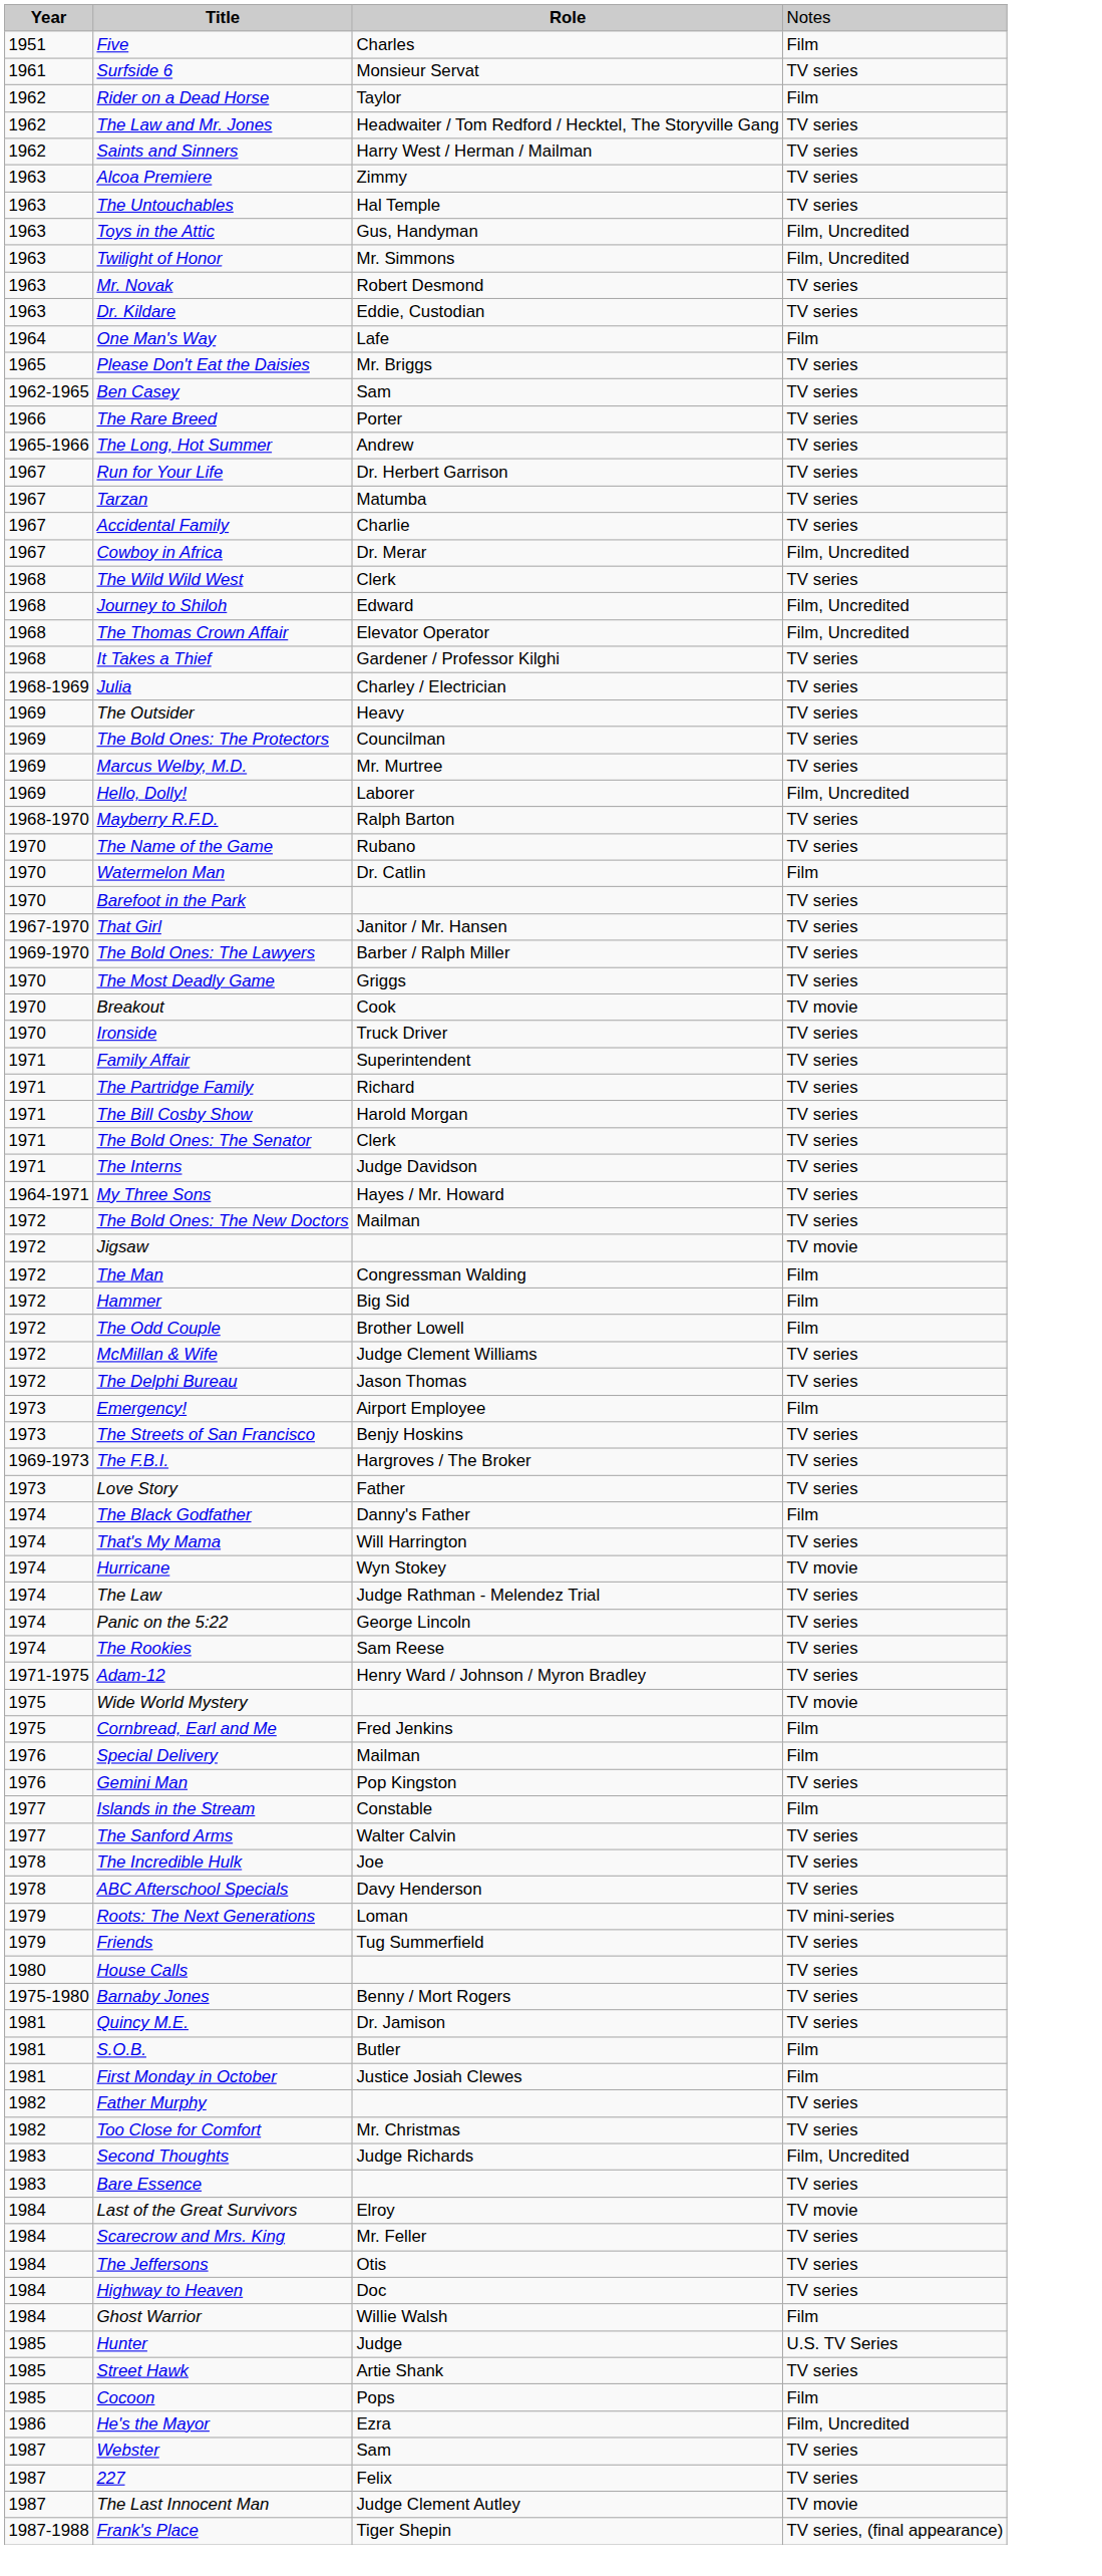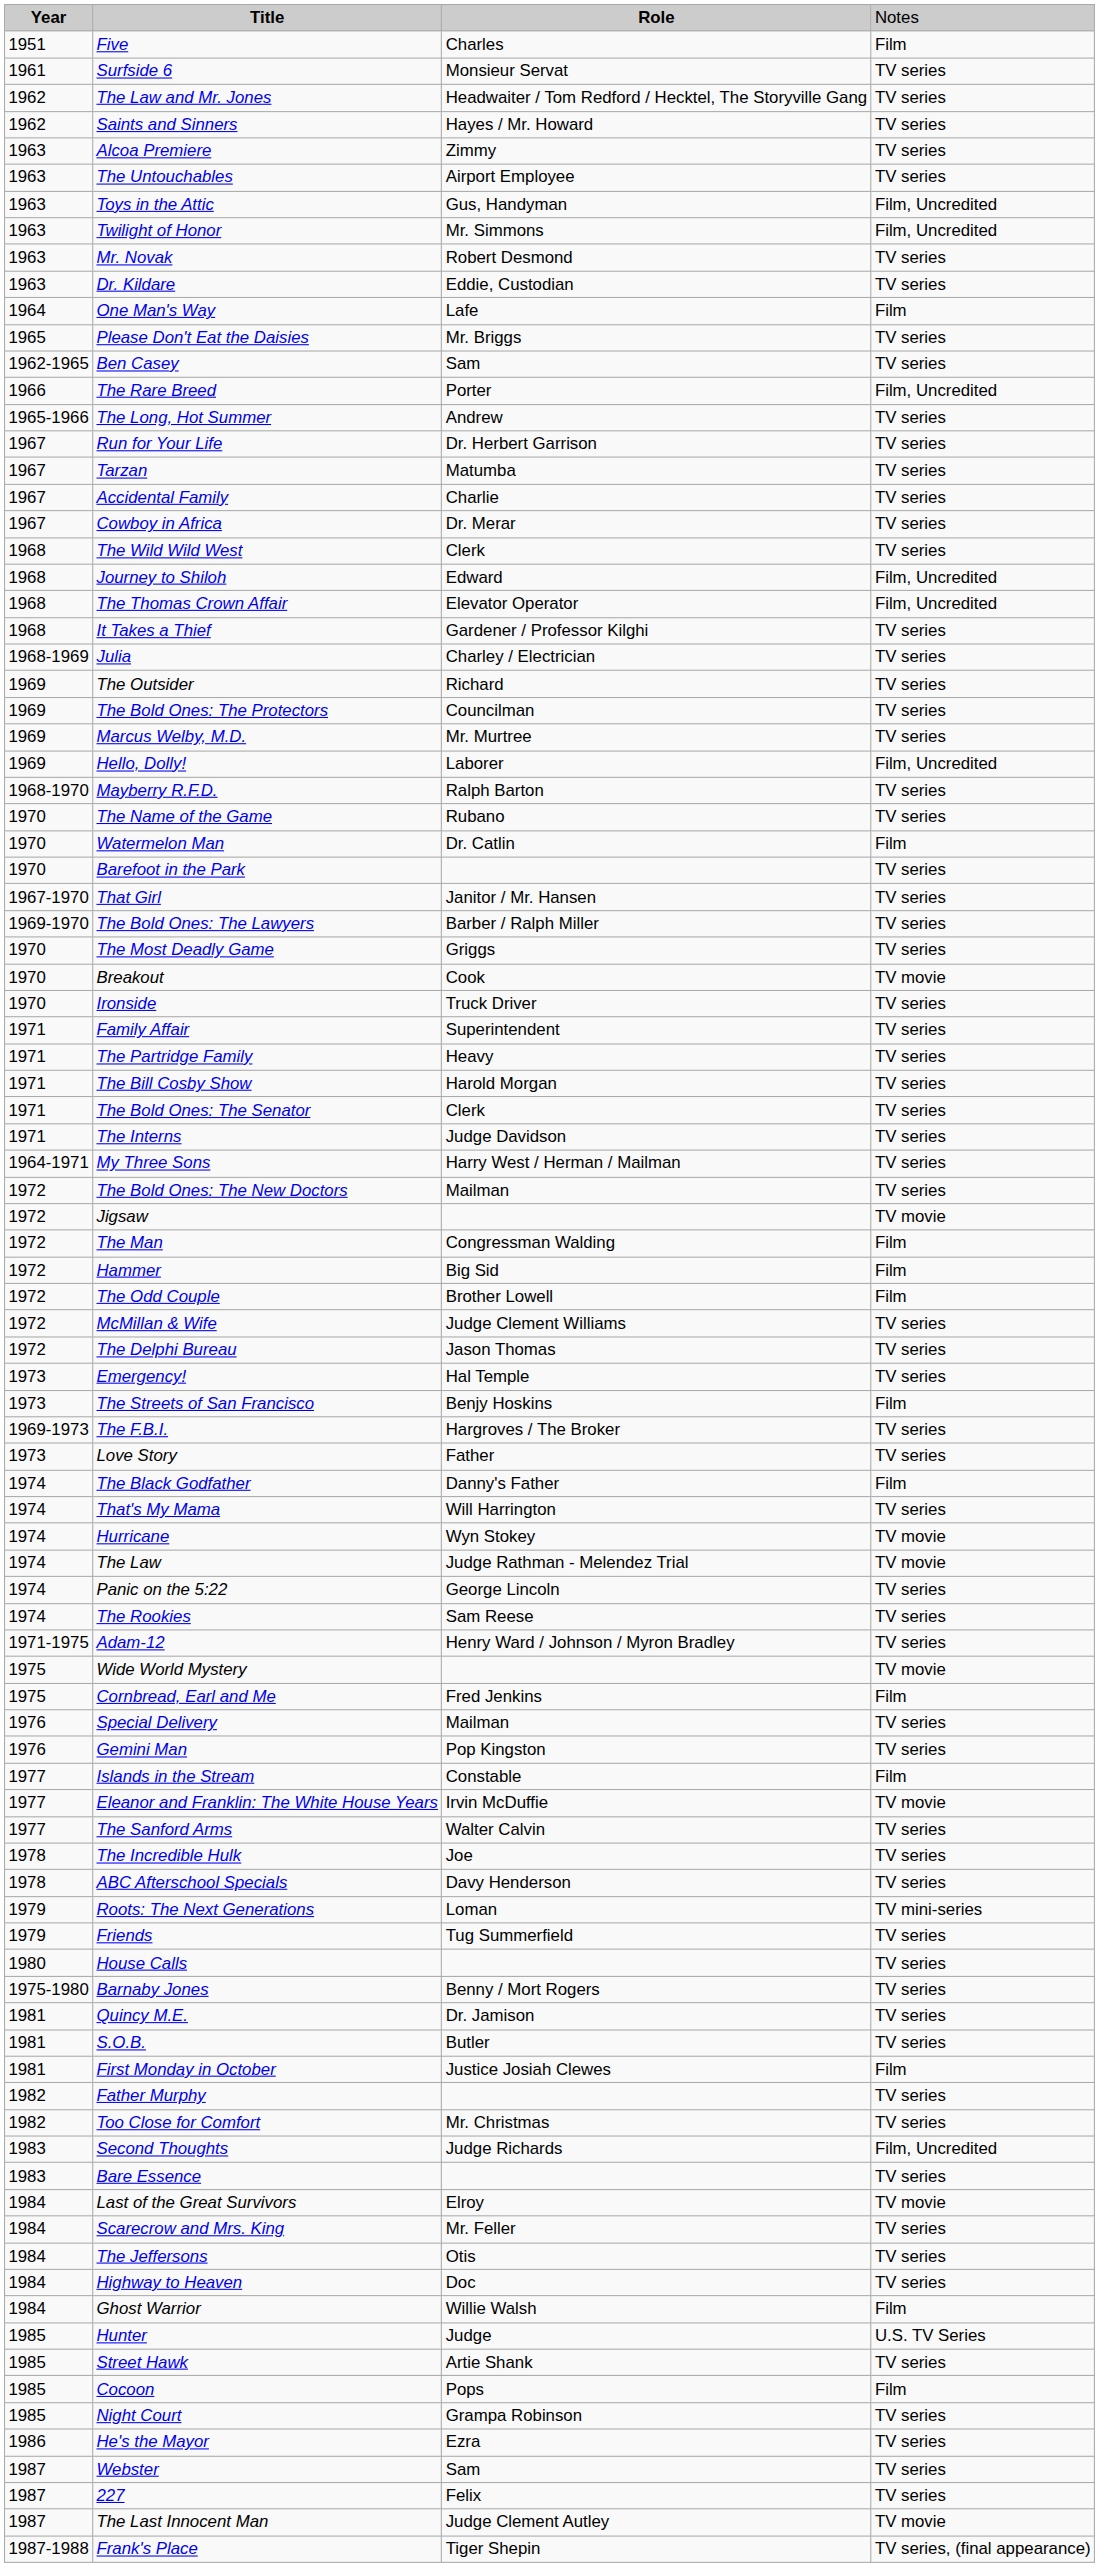- row: 1962 | Rider on a Dead Horse | Taylor | Film
Saints and Sinners | column 3: Harry West / Herman / Mailman -> Hayes / Mr. Howard
The Untouchables | column 3: Hal Temple -> Airport Employee
The Rare Breed | column 4: TV series -> Film, Uncredited
Cowboy in Africa | column 4: Film, Uncredited -> TV series
The Outsider | column 3: Heavy -> Richard
The Partridge Family | column 3: Richard -> Heavy
My Three Sons | column 3: Hayes / Mr. Howard -> Harry West / Herman / Mailman
Emergency! | column 3: Airport Employee -> Hal Temple
Emergency! | column 4: Film -> TV series
The Streets of San Francisco | column 4: TV series -> Film
The Law | column 4: TV series -> TV movie
Special Delivery | column 4: Film -> TV series
+ row: 1977 | Eleanor and Franklin: The White House Years | Irvin McDuffie | TV movie
S.O.B. | column 4: Film -> TV series
+ row: 1985 | Night Court | Grampa Robinson | TV series
He's the Mayor | column 4: Film, Uncredited -> TV series
